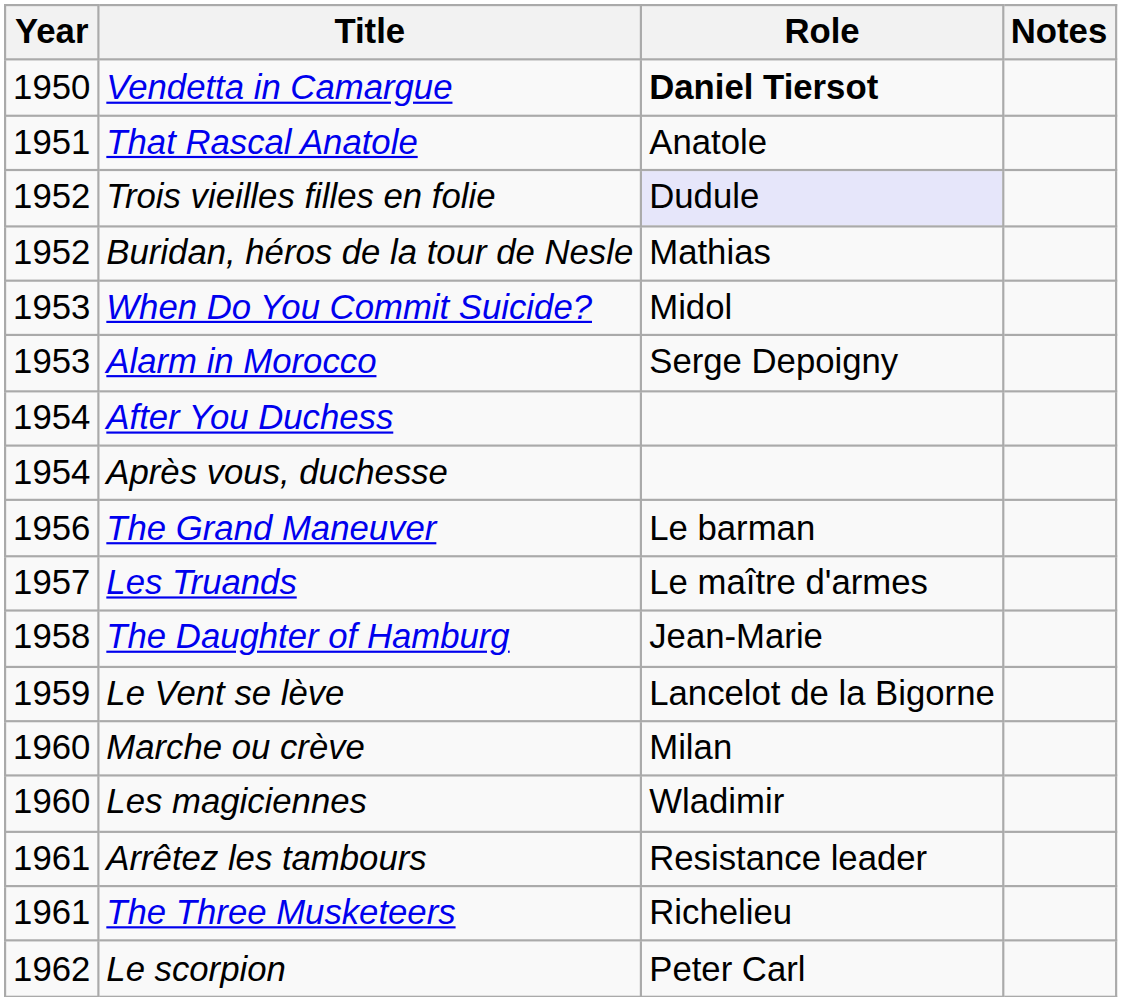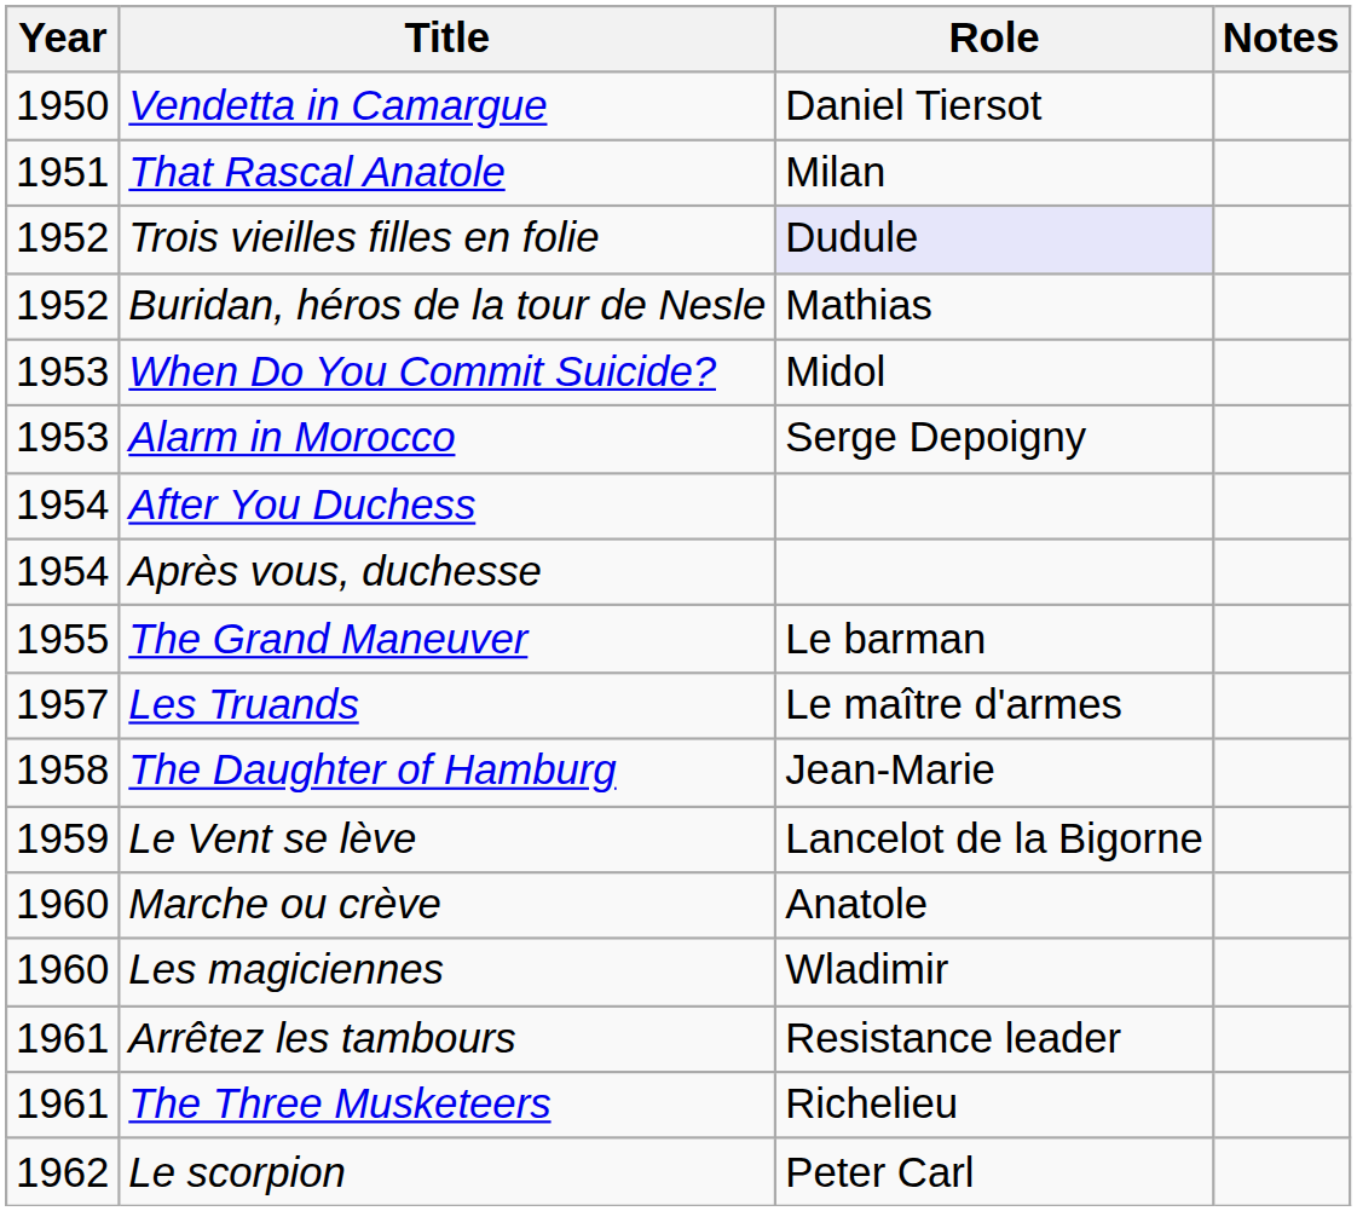Vendetta in Camargue | Role: bold -> normal
That Rascal Anatole | Role: Anatole -> Milan
The Grand Maneuver | Year: 1956 -> 1955
Marche ou crève | Role: Milan -> Anatole
